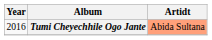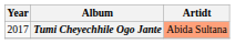Tumi Cheyechhile Ogo Jante | Year: 2016 -> 2017
